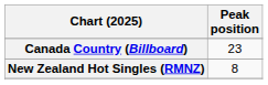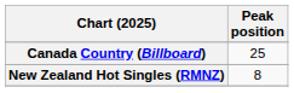Canada Country (Billboard) | Peak position: 23 -> 25
